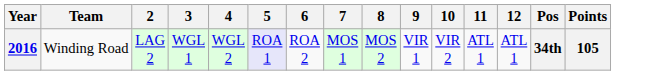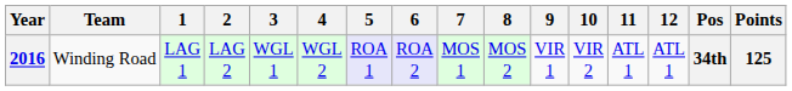+ column: 1 | LAG 1
2016 | 6: no background -> lavender background
2016 | Points: 105 -> 125
